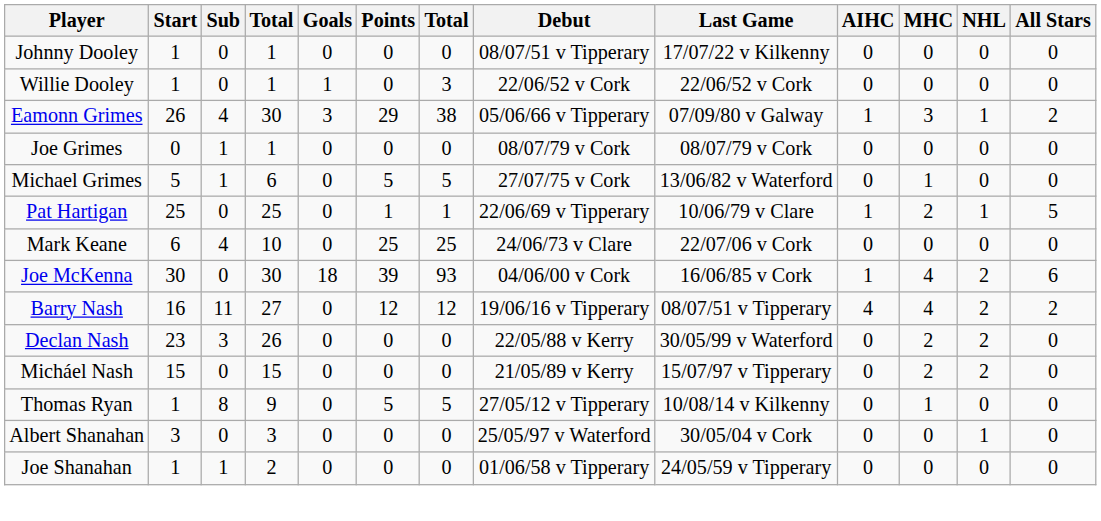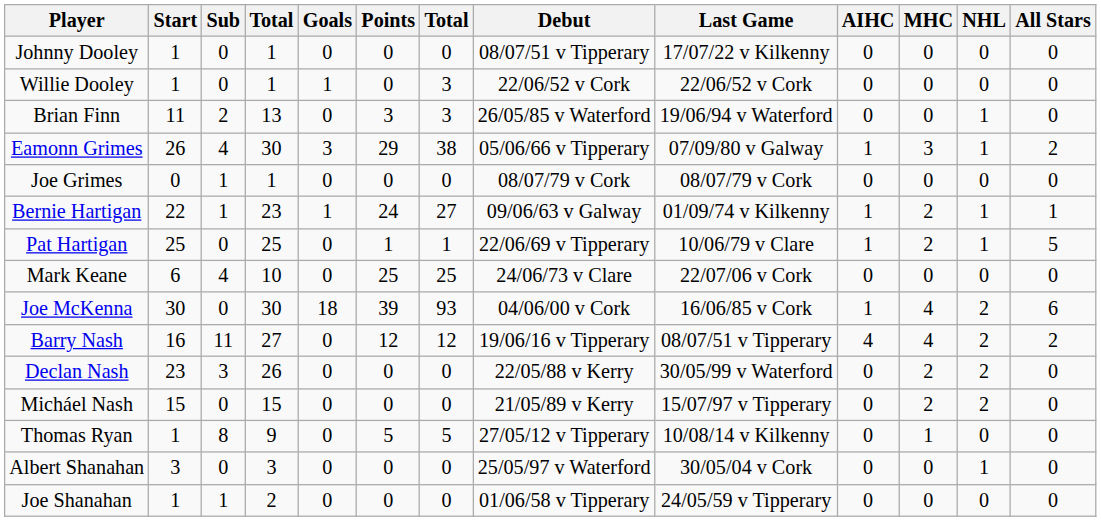+ row: Brian Finn | 11 | 2 | 13 | 0 | 3 | 3 | 26/05/85 v Waterford | 19/06/94 v Waterford | 0 | 0 | 1 | 0
- row: Michael Grimes | 5 | 1 | 6 | 0 | 5 | 5 | 27/07/75 v Cork | 13/06/82 v Waterford | 0 | 1 | 0 | 0
+ row: Bernie Hartigan | 22 | 1 | 23 | 1 | 24 | 27 | 09/06/63 v Galway | 01/09/74 v Kilkenny | 1 | 2 | 1 | 1
